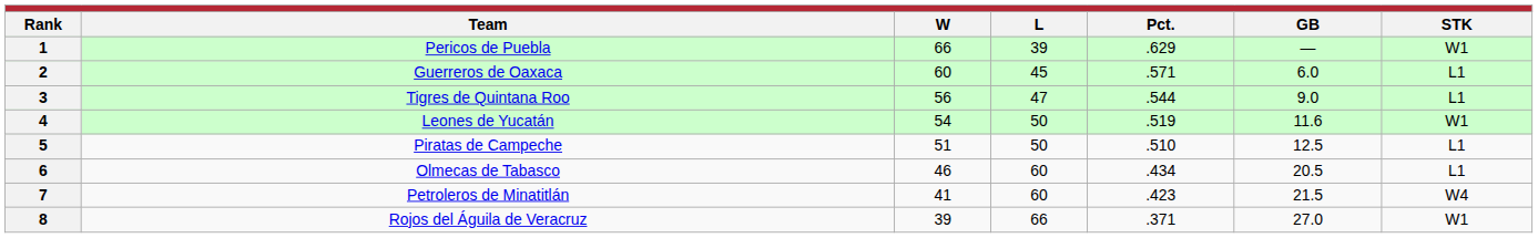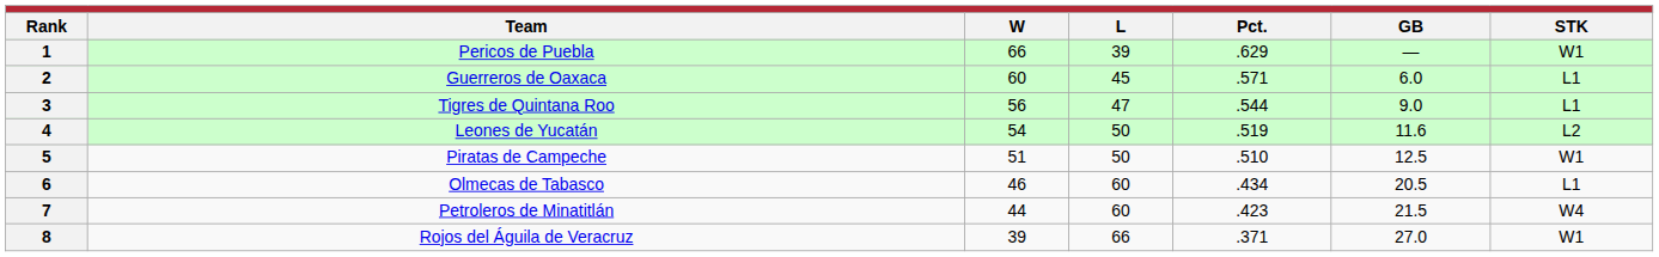4 | STK: W1 -> L2
5 | STK: L1 -> W1
7 | W: 41 -> 44
